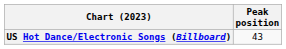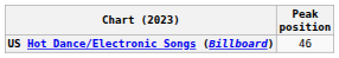US Hot Dance/Electronic Songs (Billboard) | Peak position: 43 -> 46
